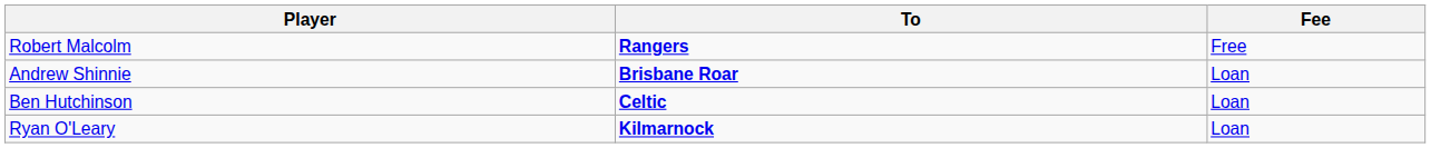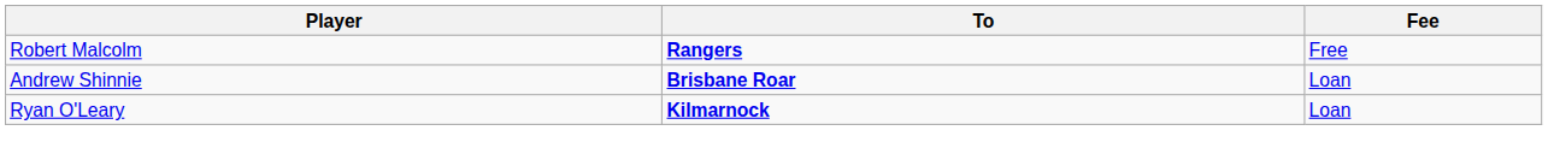- row: Ben Hutchinson | Celtic | Loan
